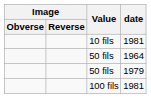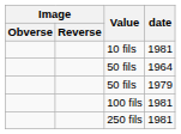+ row: 250 fils | 1981
